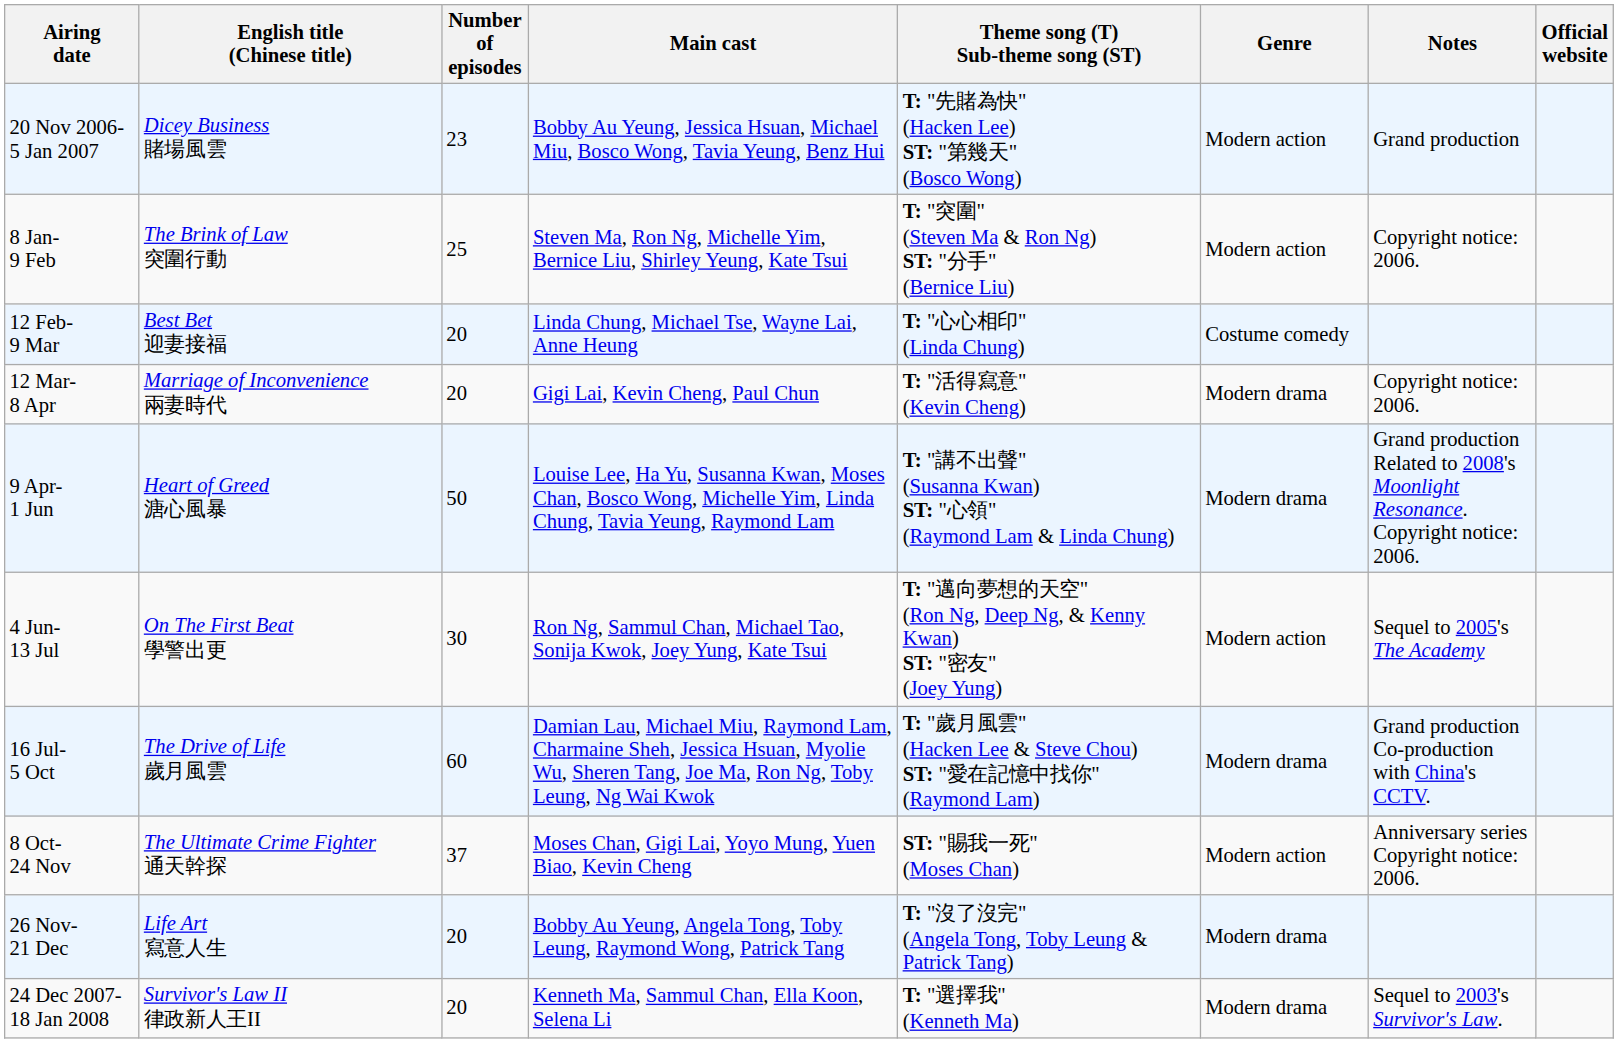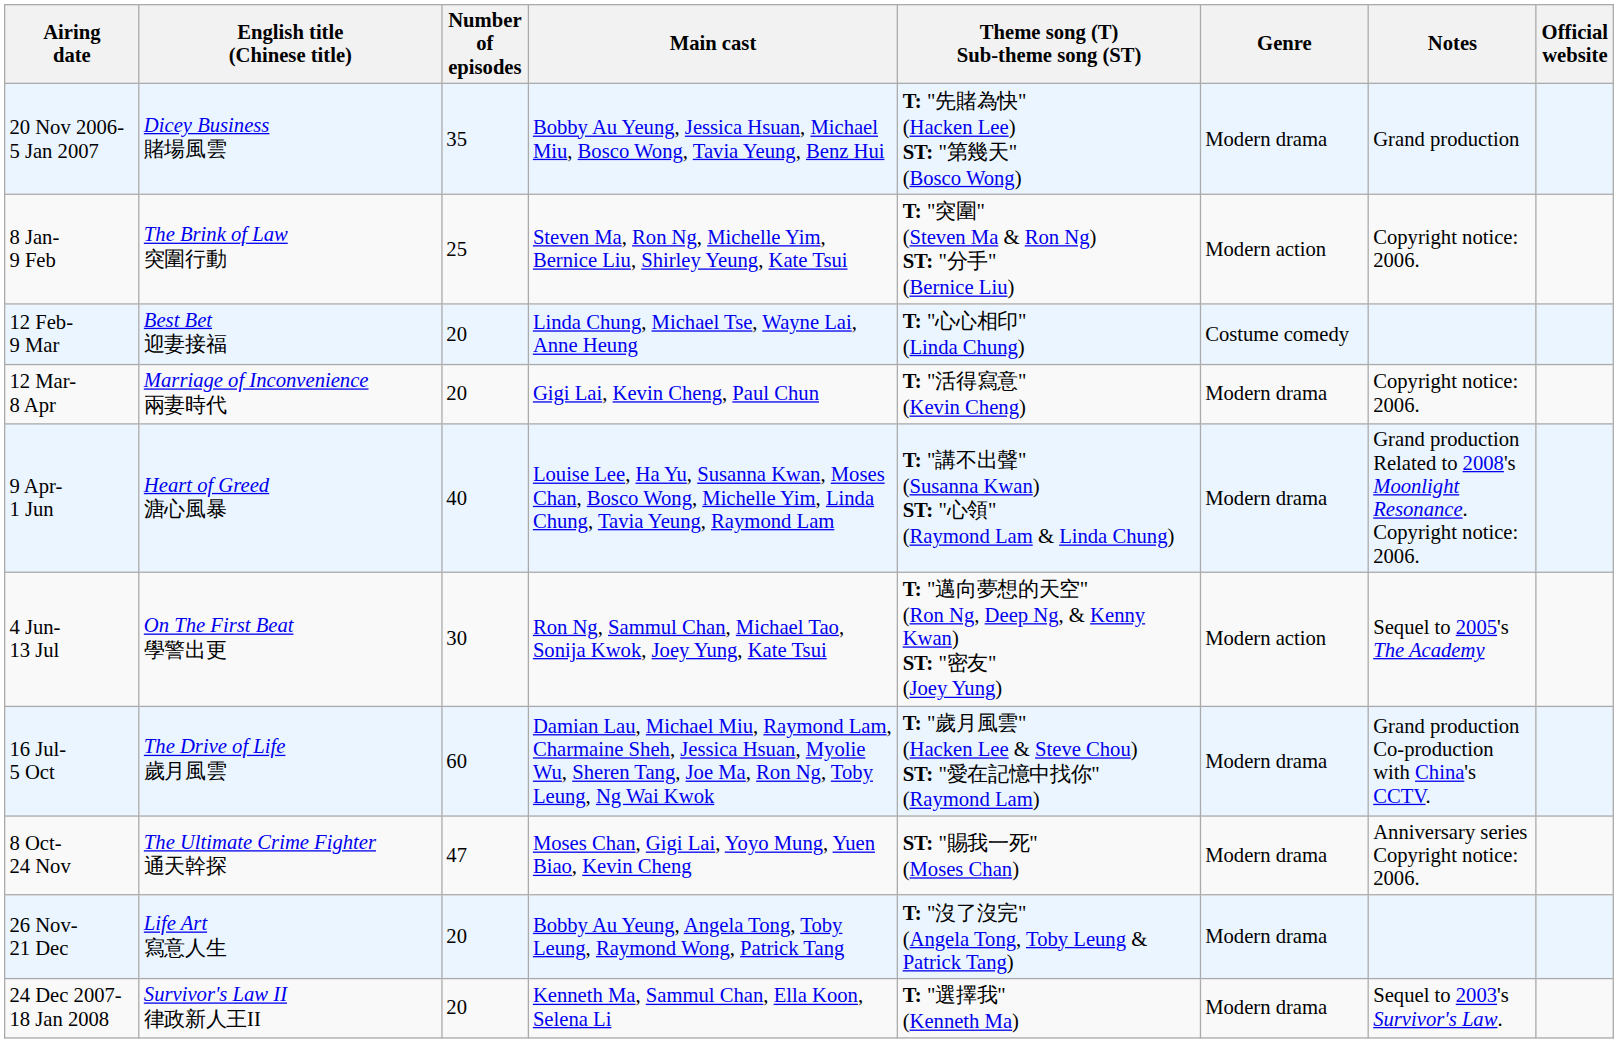20 Nov 2006- 5 Jan 2007 | Number of episodes: 23 -> 35
20 Nov 2006- 5 Jan 2007 | Genre: Modern action -> Modern drama
9 Apr- 1 Jun | Number of episodes: 50 -> 40
8 Oct- 24 Nov | Number of episodes: 37 -> 47
8 Oct- 24 Nov | Genre: Modern action -> Modern drama
